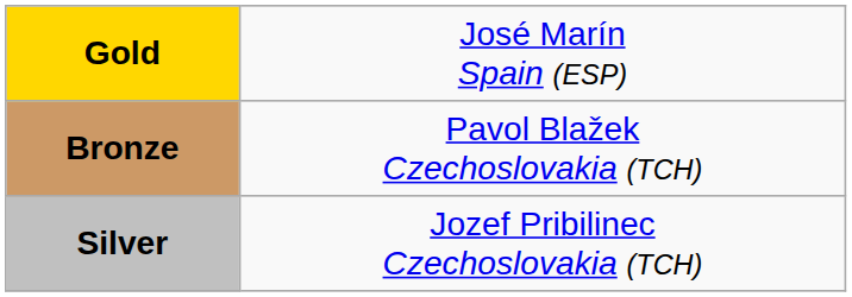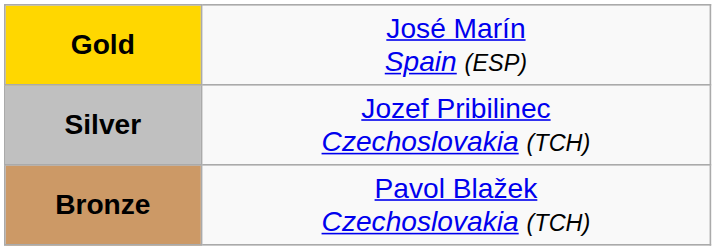rows swapped: Silver <-> Bronze
